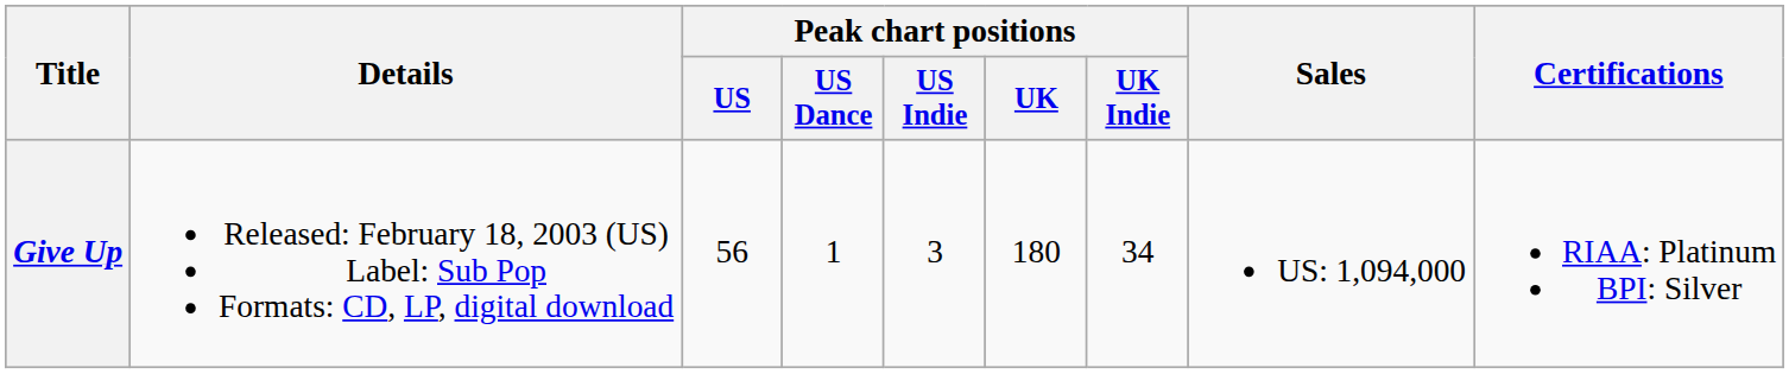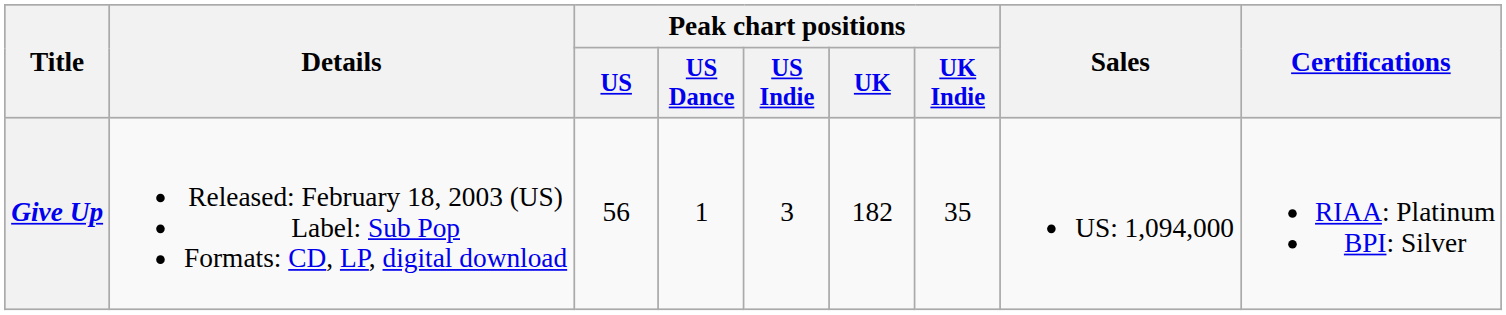Give Up | Peak chart positions / UK: 180 -> 182
Give Up | Peak chart positions / UK Indie: 34 -> 35
